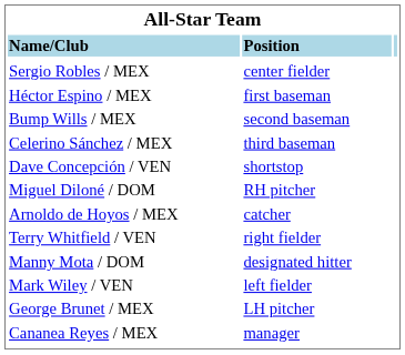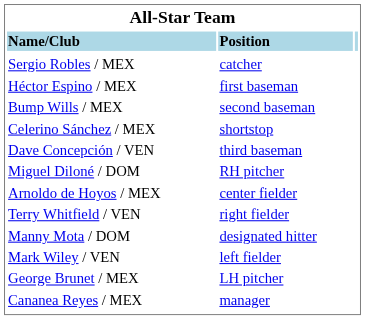Sergio Robles / MEX | column 2: center fielder -> catcher
Celerino Sánchez / MEX | column 2: third baseman -> shortstop
Dave Concepción / VEN | column 2: shortstop -> third baseman
Arnoldo de Hoyos / MEX | column 2: catcher -> center fielder
